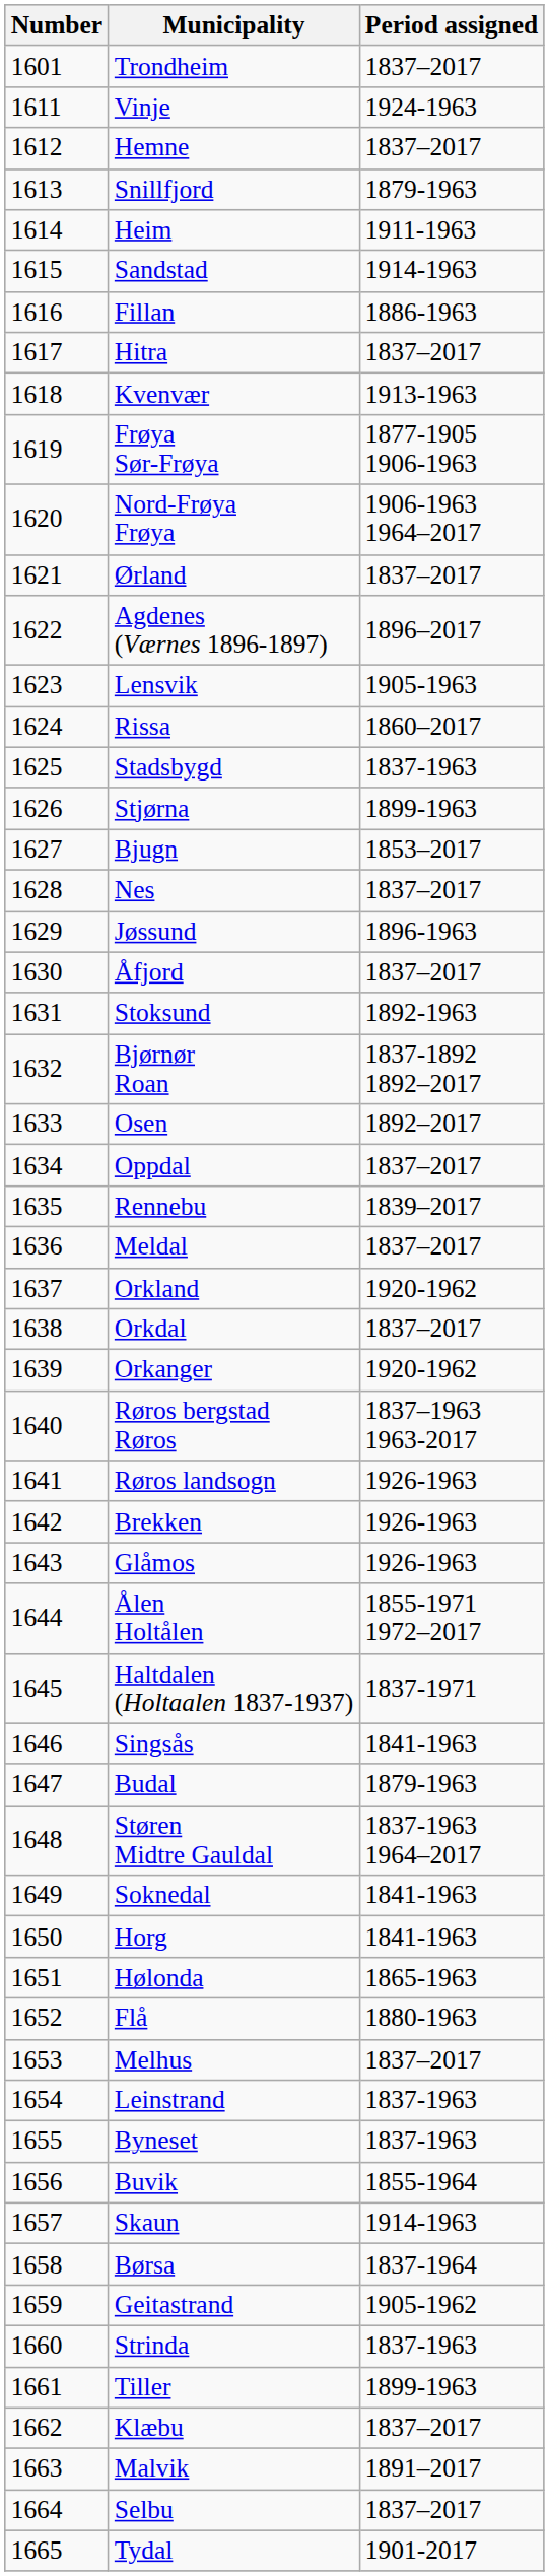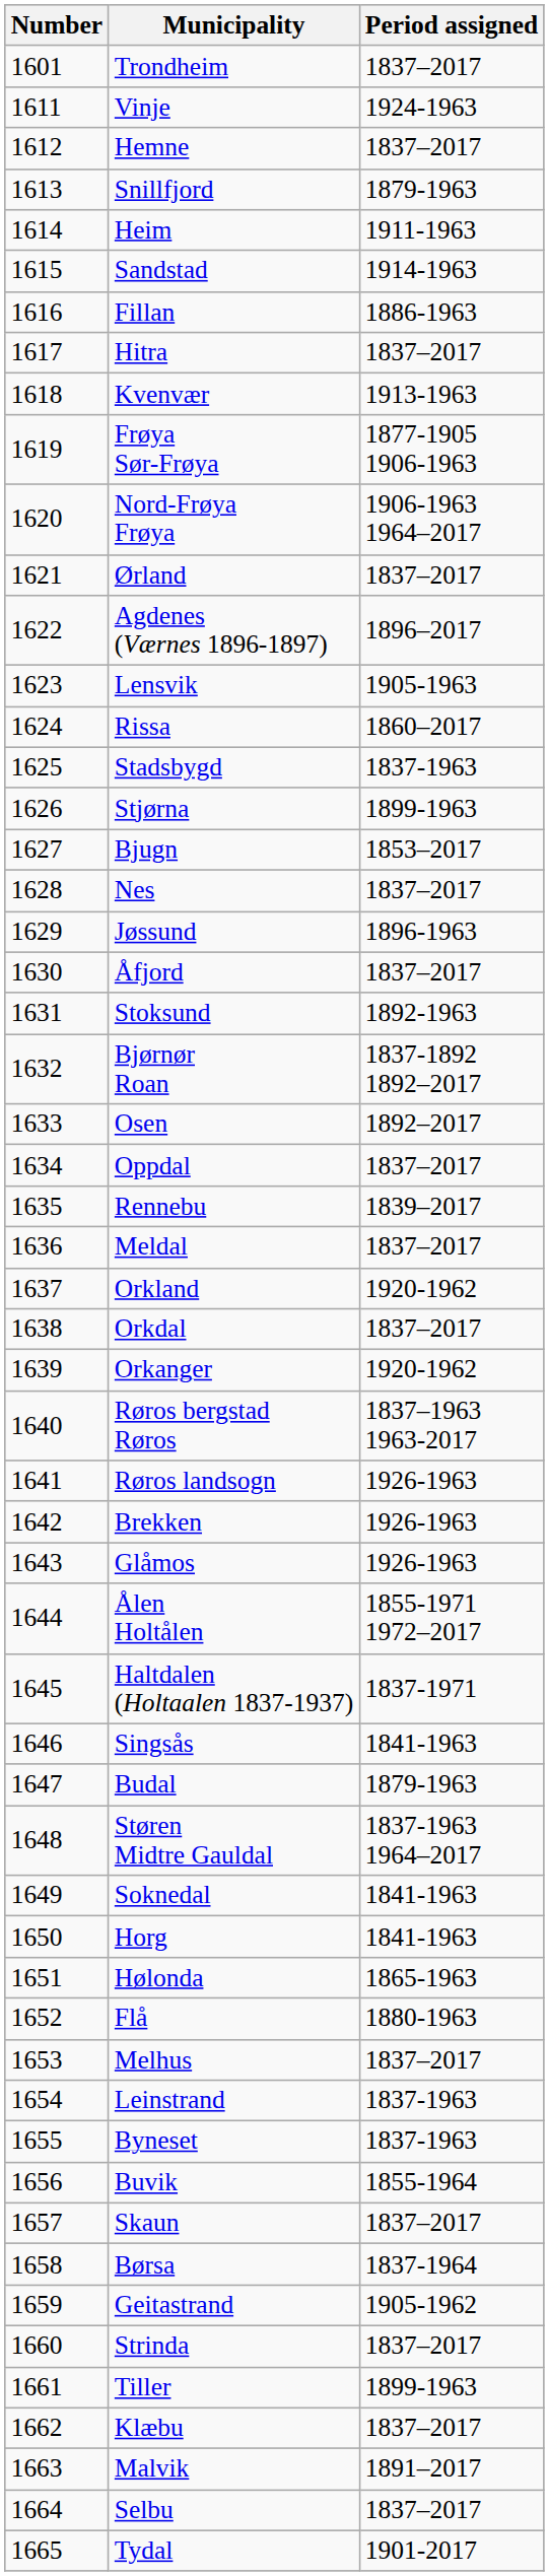Skaun | Period assigned: 1914-1963 -> 1837–2017
Strinda | Period assigned: 1837-1963 -> 1837–2017
